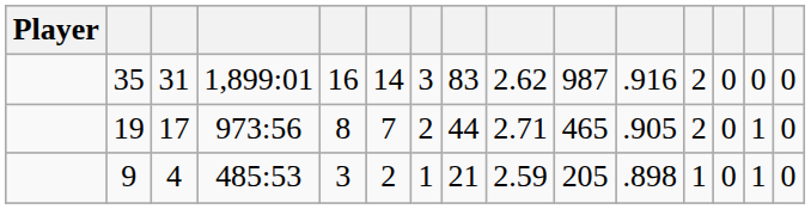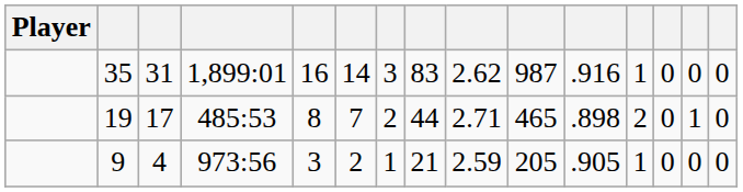35 | column 12: 2 -> 1
19 | column 4: 973:56 -> 485:53
19 | column 11: .905 -> .898
9 | column 4: 485:53 -> 973:56
9 | column 11: .898 -> .905
9 | column 14: 1 -> 0
